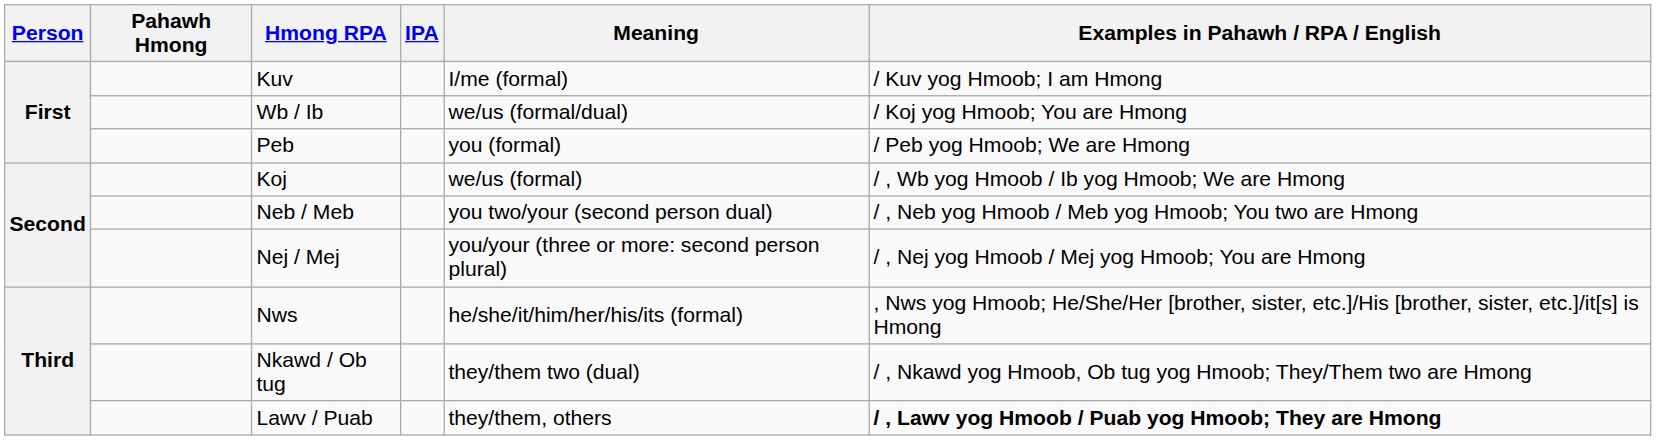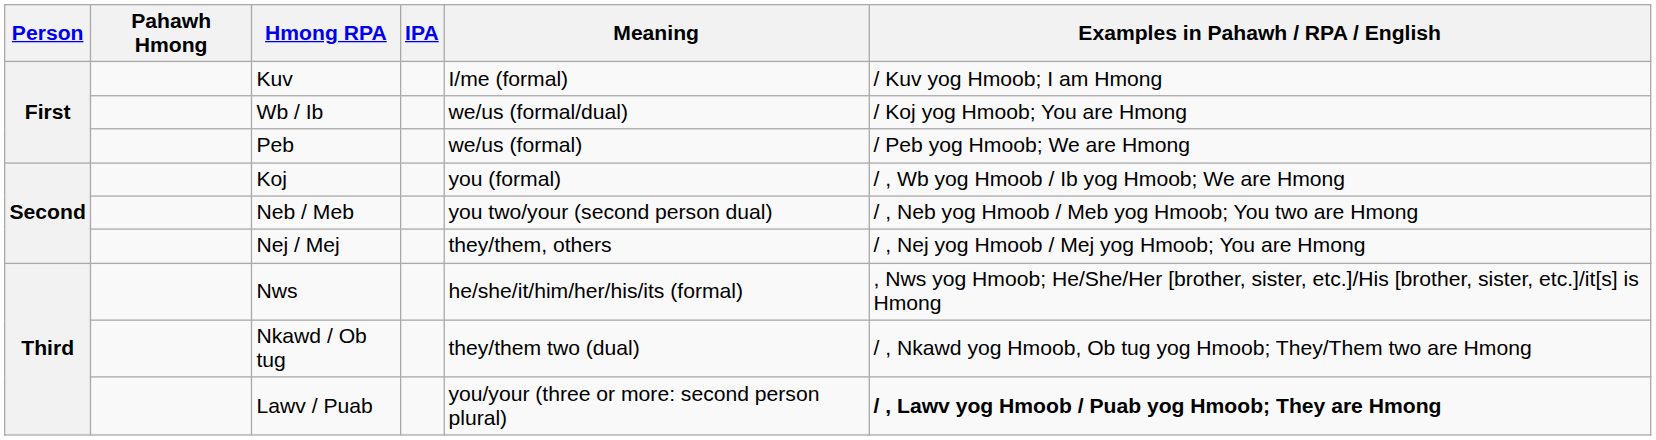Peb | Meaning: you (formal) -> we/us (formal)
Koj | Meaning: we/us (formal) -> you (formal)
Nej / Mej | Meaning: you/your (three or more: second person plural) -> they/them, others
Lawv / Puab | Meaning: they/them, others -> you/your (three or more: second person plural)
